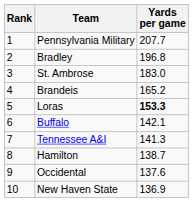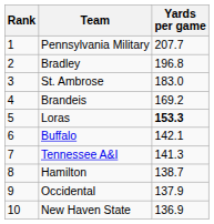Brandeis | Yards per game: 165.2 -> 169.2
Occidental | Yards per game: 137.6 -> 137.9
